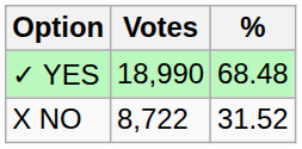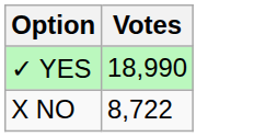- column: % | 68.48 | 31.52
